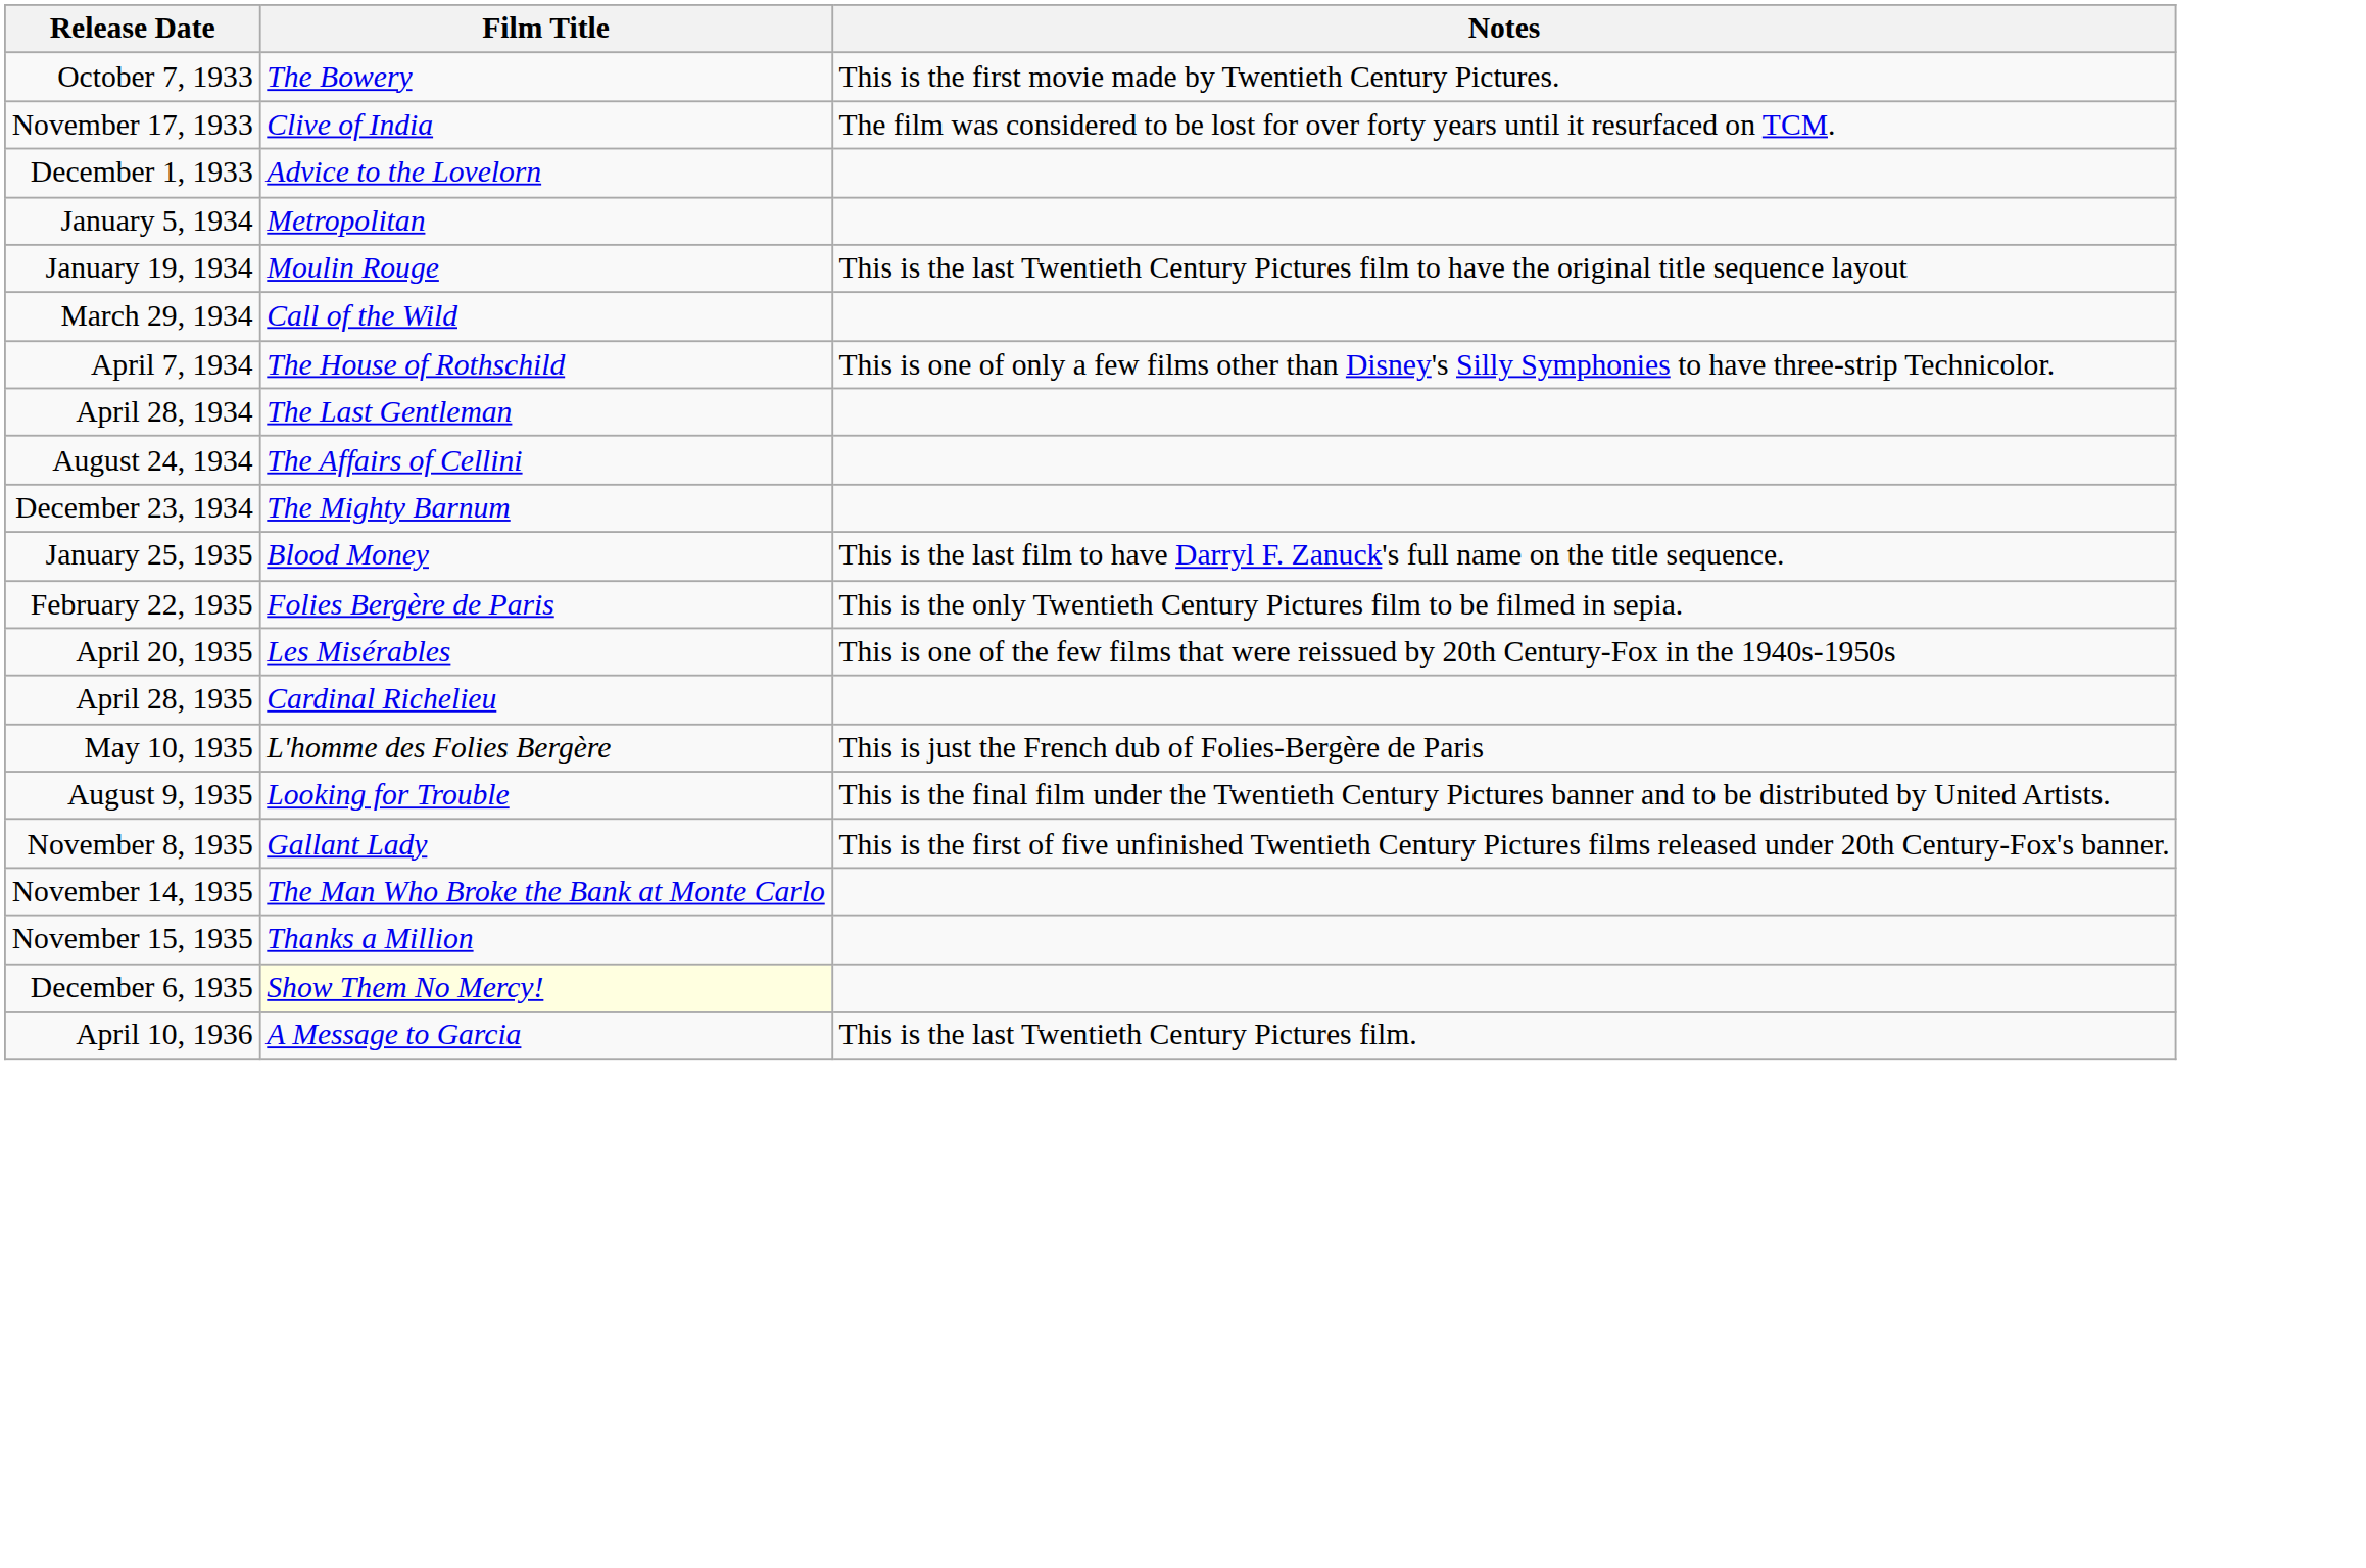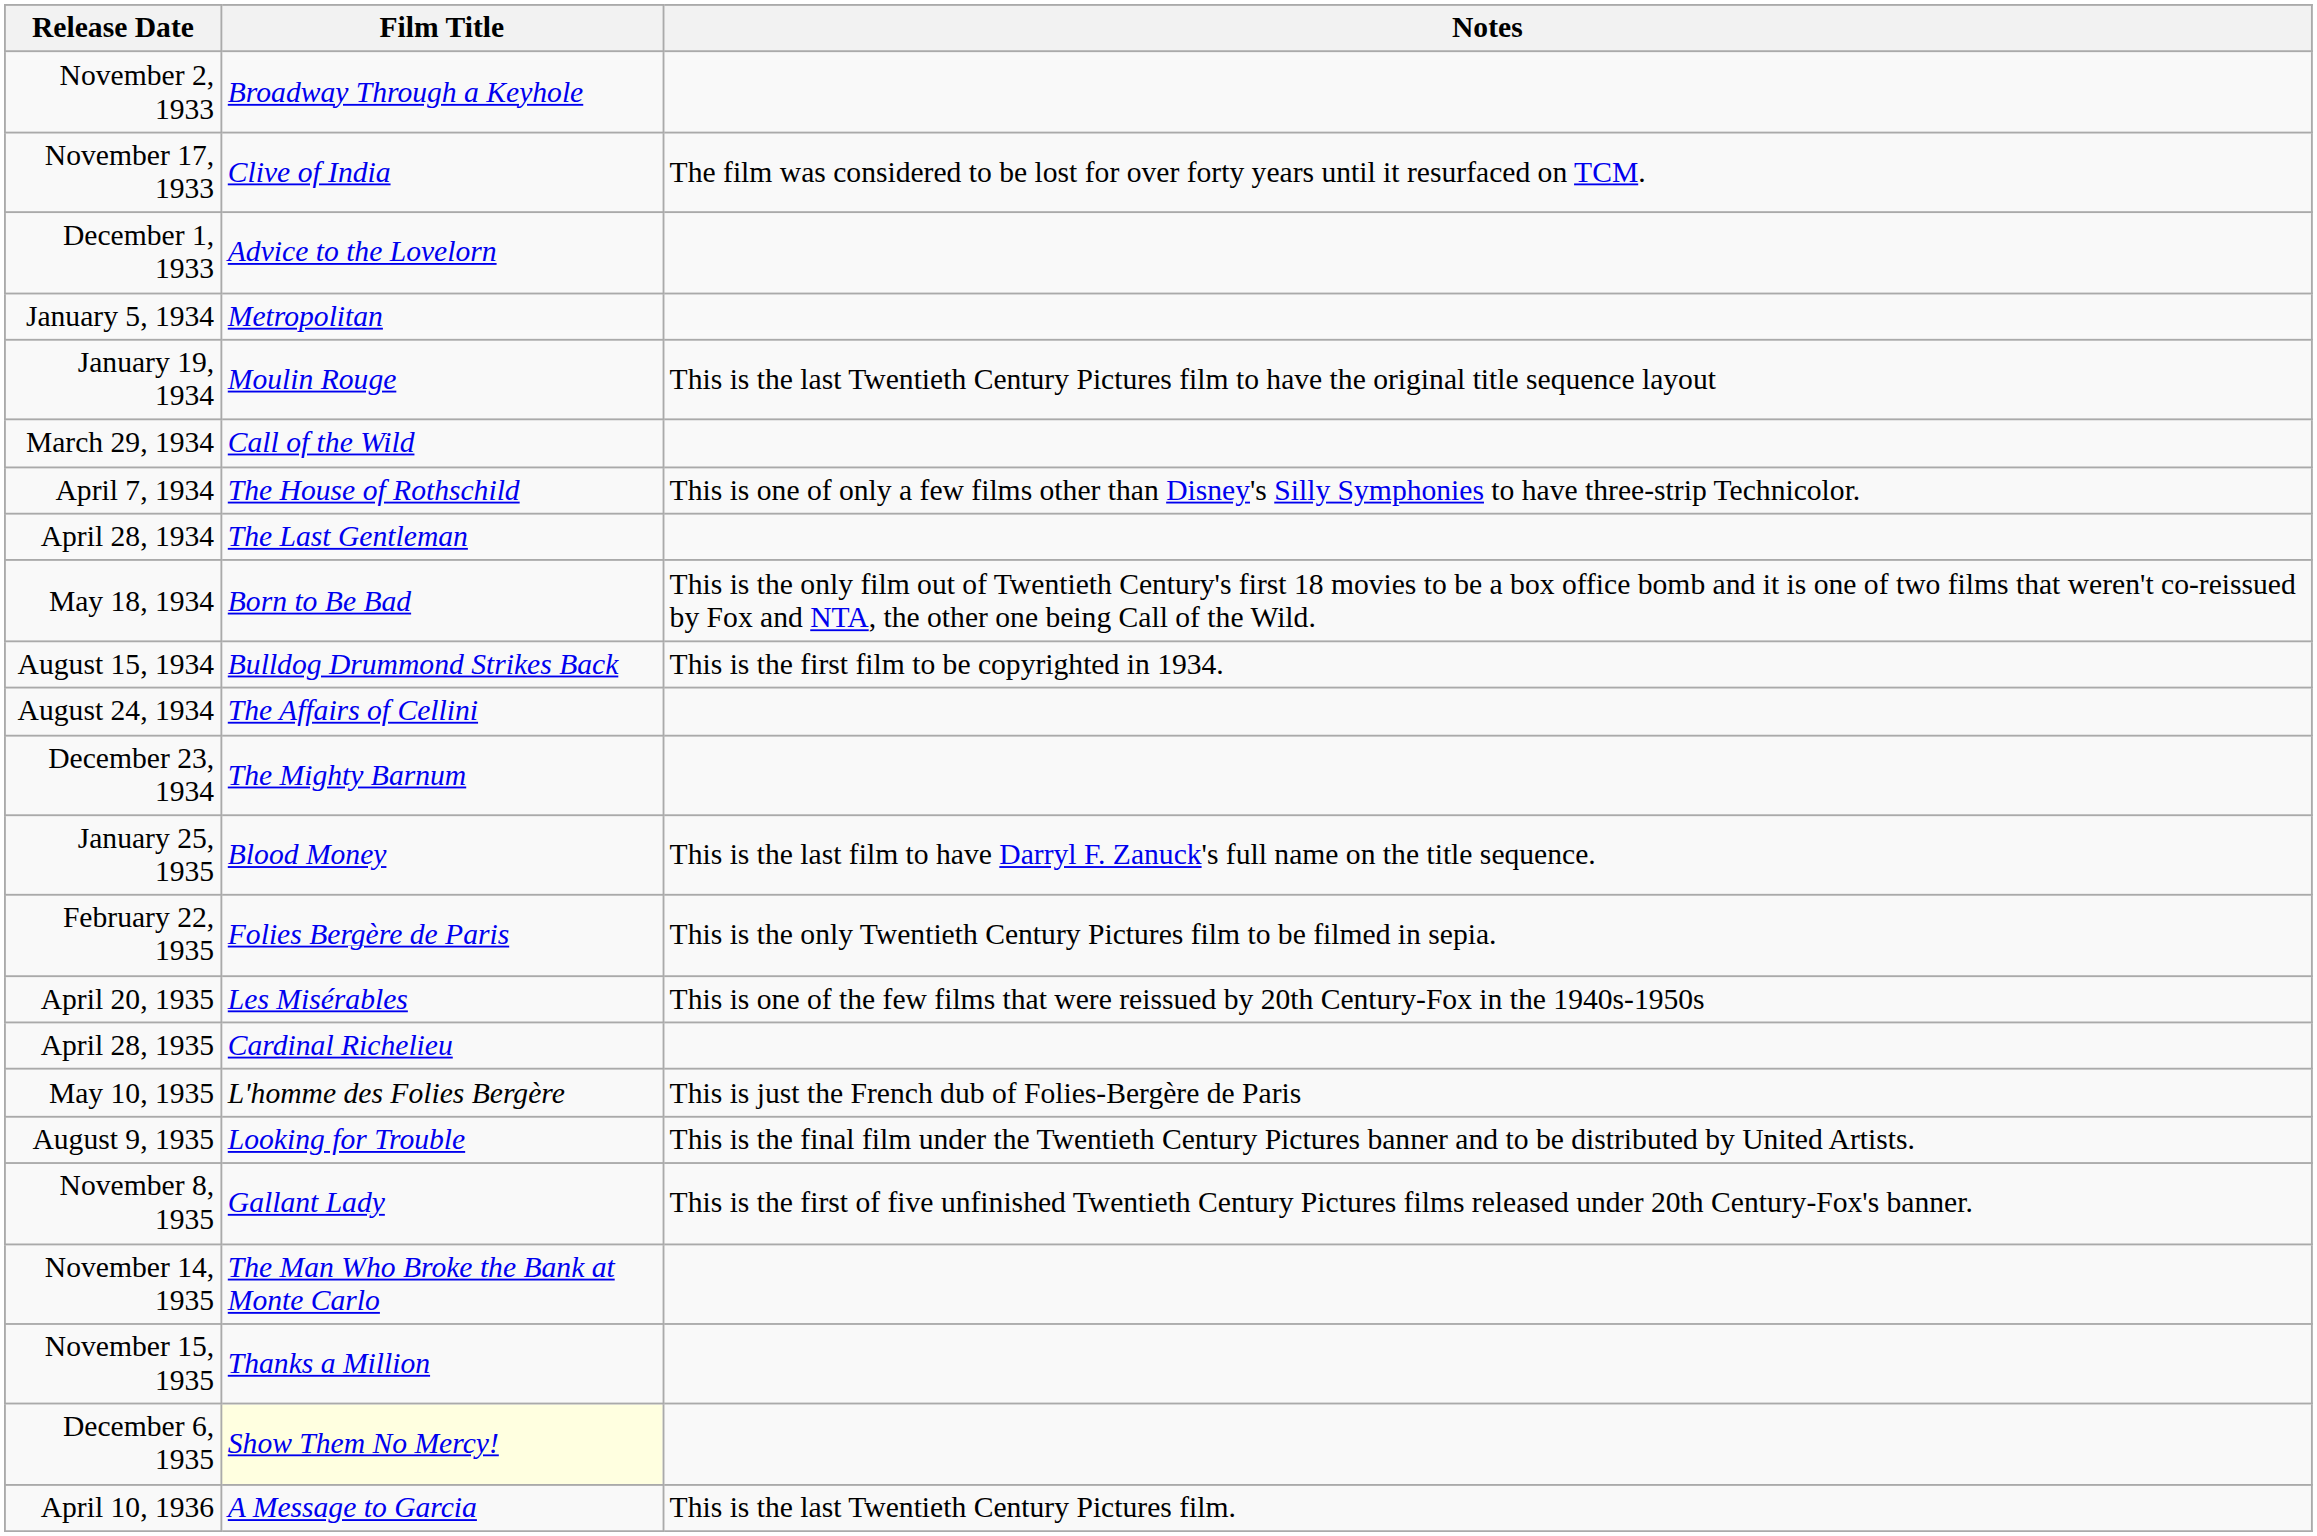- row: October 7, 1933 | The Bowery | This is the first movie made by Twentieth Century Pictures.
+ row: November 2, 1933 | Broadway Through a Keyhole
+ row: May 18, 1934 | Born to Be Bad | This is the only film out of Twentieth Century's first 18 movies to be a box office bomb and it is one of two films that weren't co-reissued by Fox and NTA, the other one being Call of the Wild.
+ row: August 15, 1934 | Bulldog Drummond Strikes Back | This is the first film to be copyrighted in 1934.
